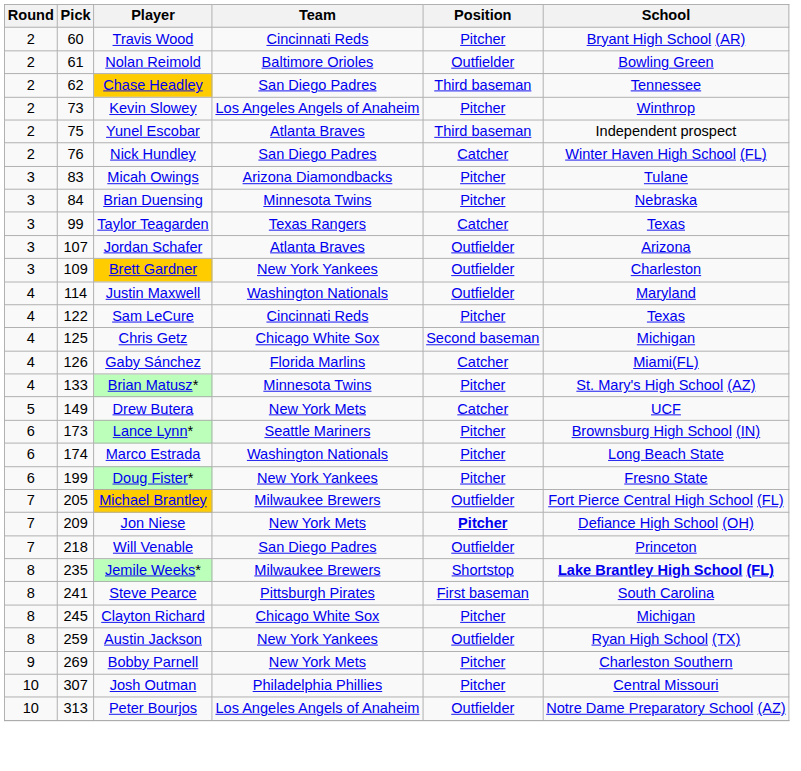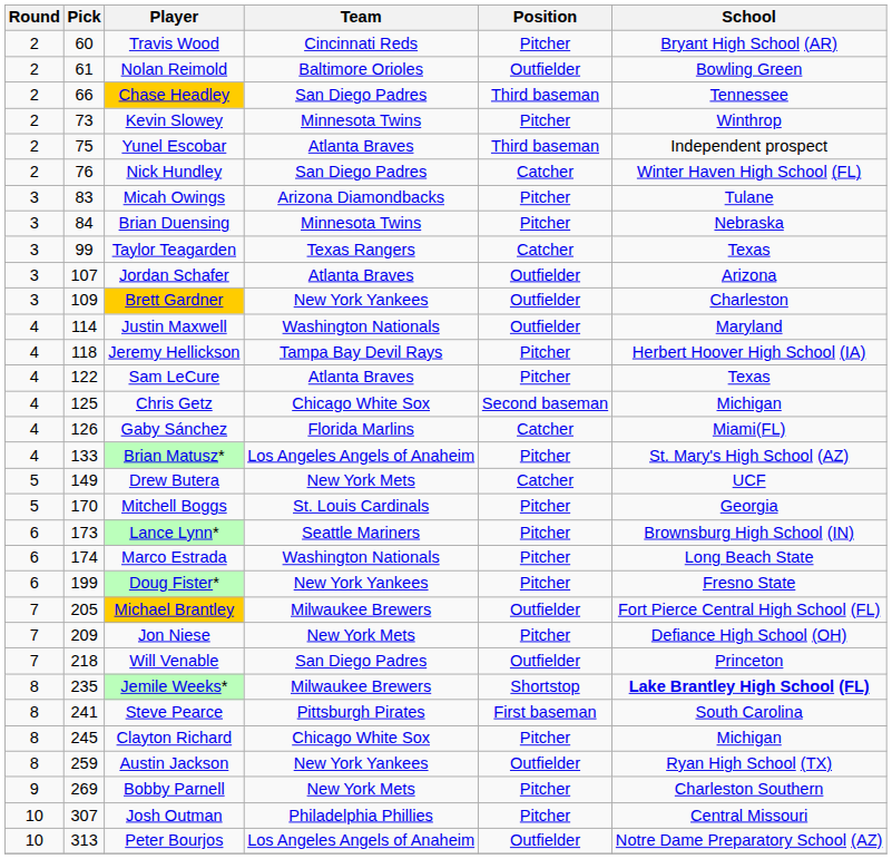Chase Headley | Pick: 62 -> 66
Kevin Slowey | Team: Los Angeles Angels of Anaheim -> Minnesota Twins
+ row: 4 | 118 | Jeremy Hellickson | Tampa Bay Devil Rays | Pitcher | Herbert Hoover High School (IA)
Sam LeCure | Team: Cincinnati Reds -> Atlanta Braves
Brian Matusz* | Team: Minnesota Twins -> Los Angeles Angels of Anaheim
+ row: 5 | 170 | Mitchell Boggs | St. Louis Cardinals | Pitcher | Georgia
Jon Niese | Position: bold -> normal
